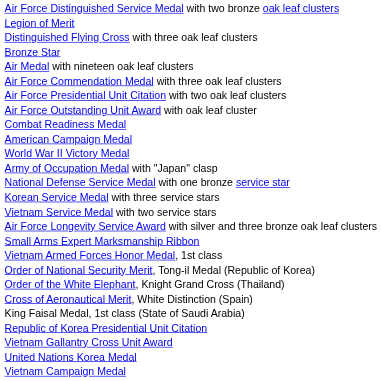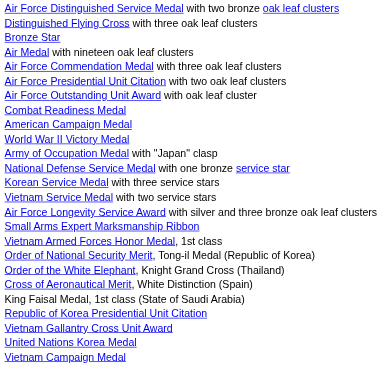- row: Legion of Merit
